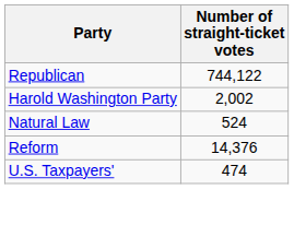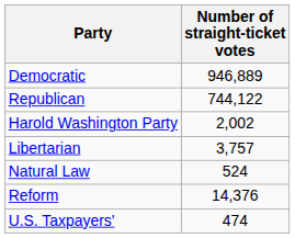+ row: Democratic | 946,889
+ row: Libertarian | 3,757
